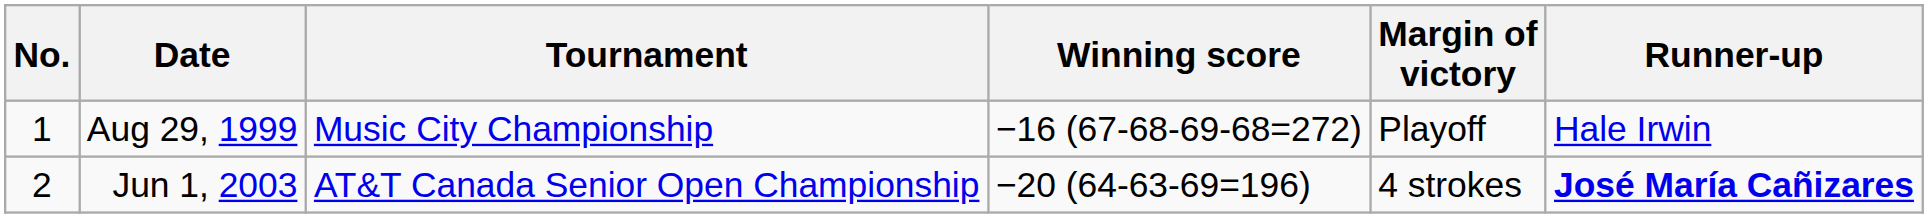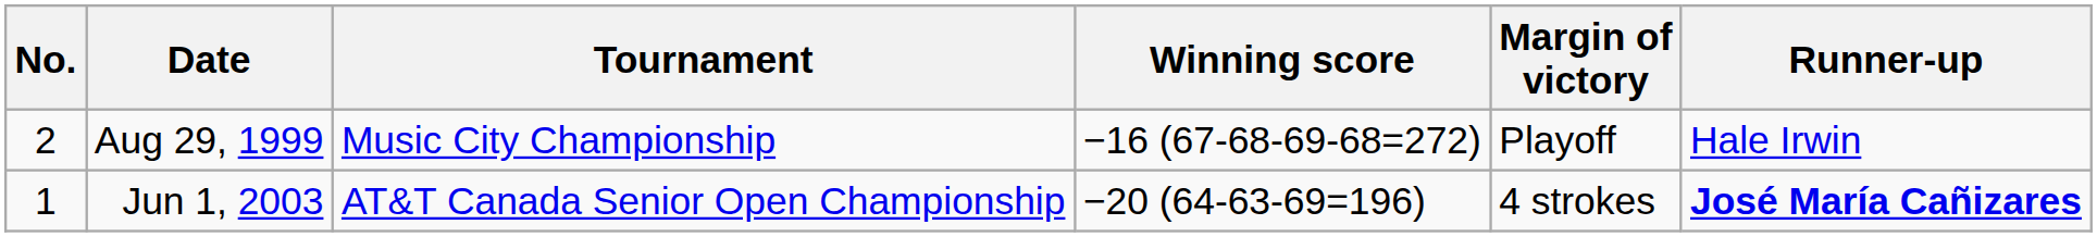Aug 29, 1999 | No.: 1 -> 2
Jun 1, 2003 | No.: 2 -> 1
